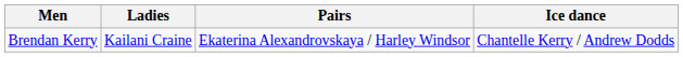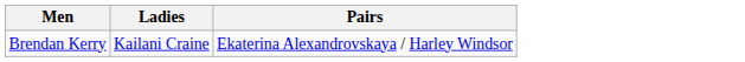- column: Ice dance | Chantelle Kerry / Andrew Dodds
